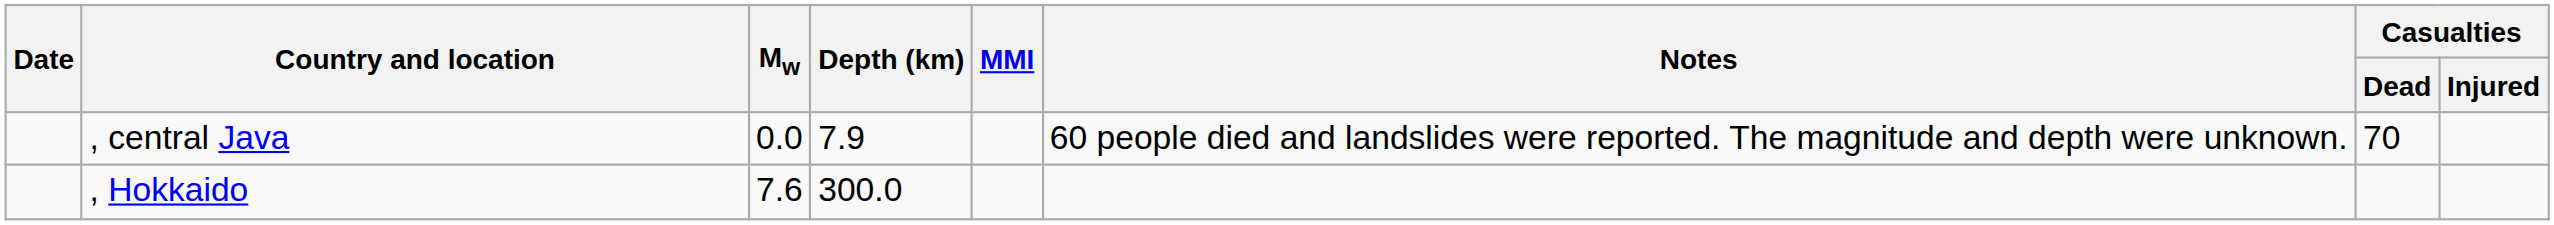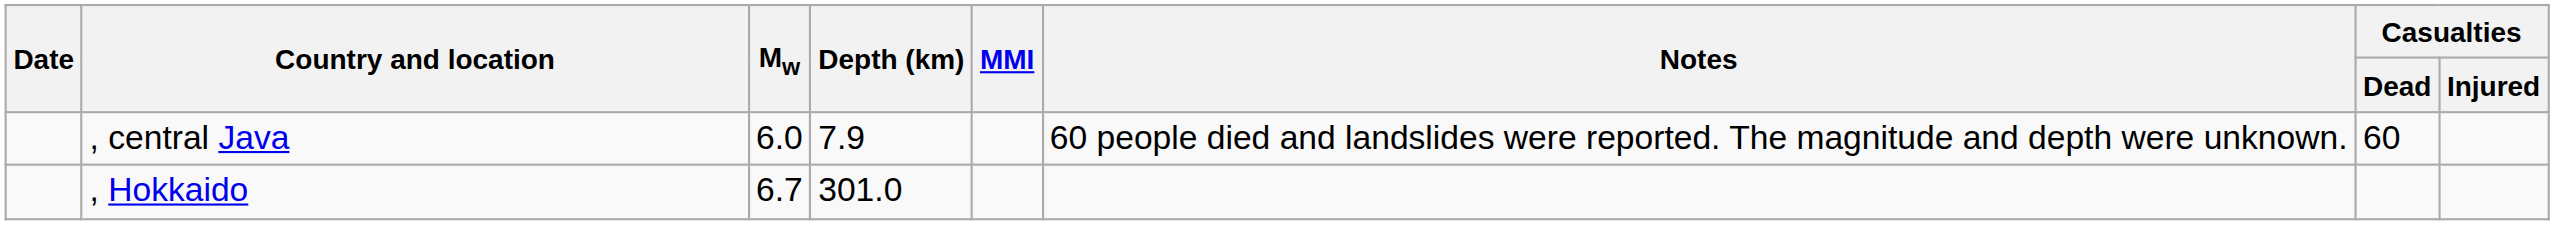, central Java | Mw: 0.0 -> 6.0
, central Java | Casualties / Dead: 70 -> 60
, Hokkaido | Mw: 7.6 -> 6.7
, Hokkaido | Depth (km): 300.0 -> 301.0
